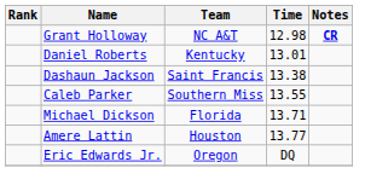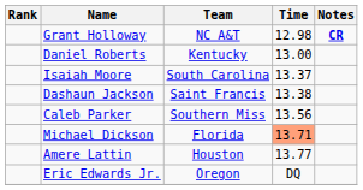Daniel Roberts | Time: 13.01 -> 13.00
+ row: Isaiah Moore | South Carolina | 13.37
Caleb Parker | Time: 13.55 -> 13.56
Michael Dickson | Time: no background -> lightsalmon background
